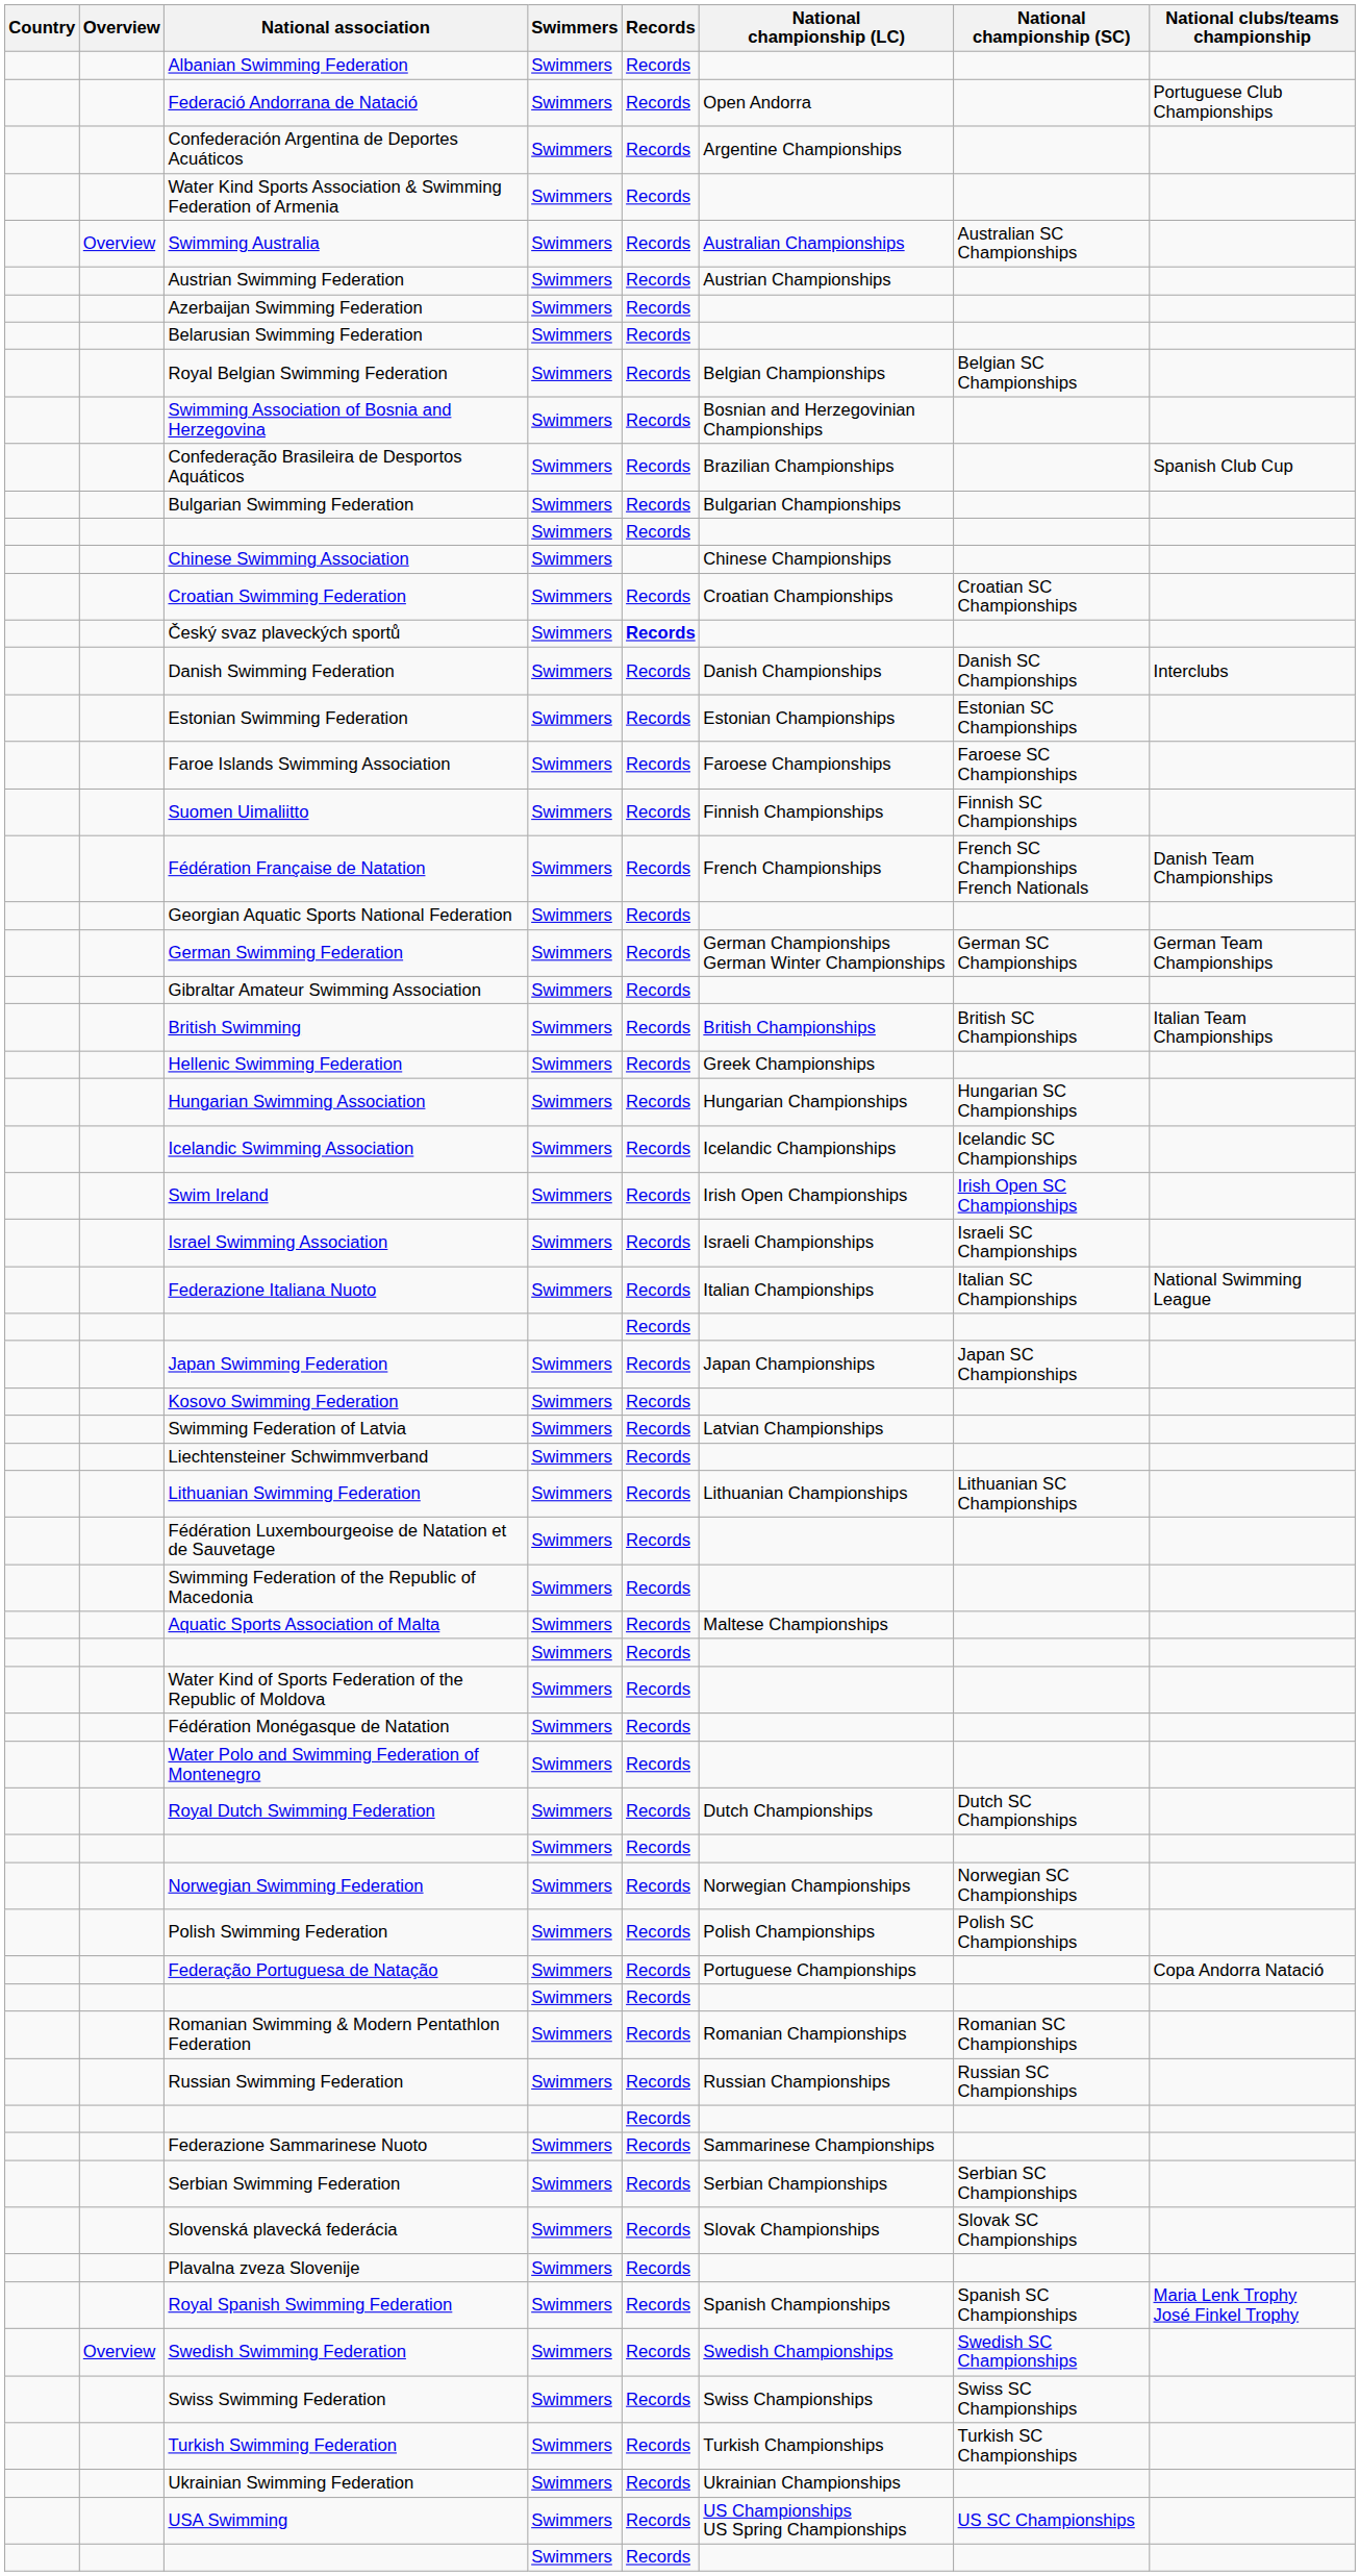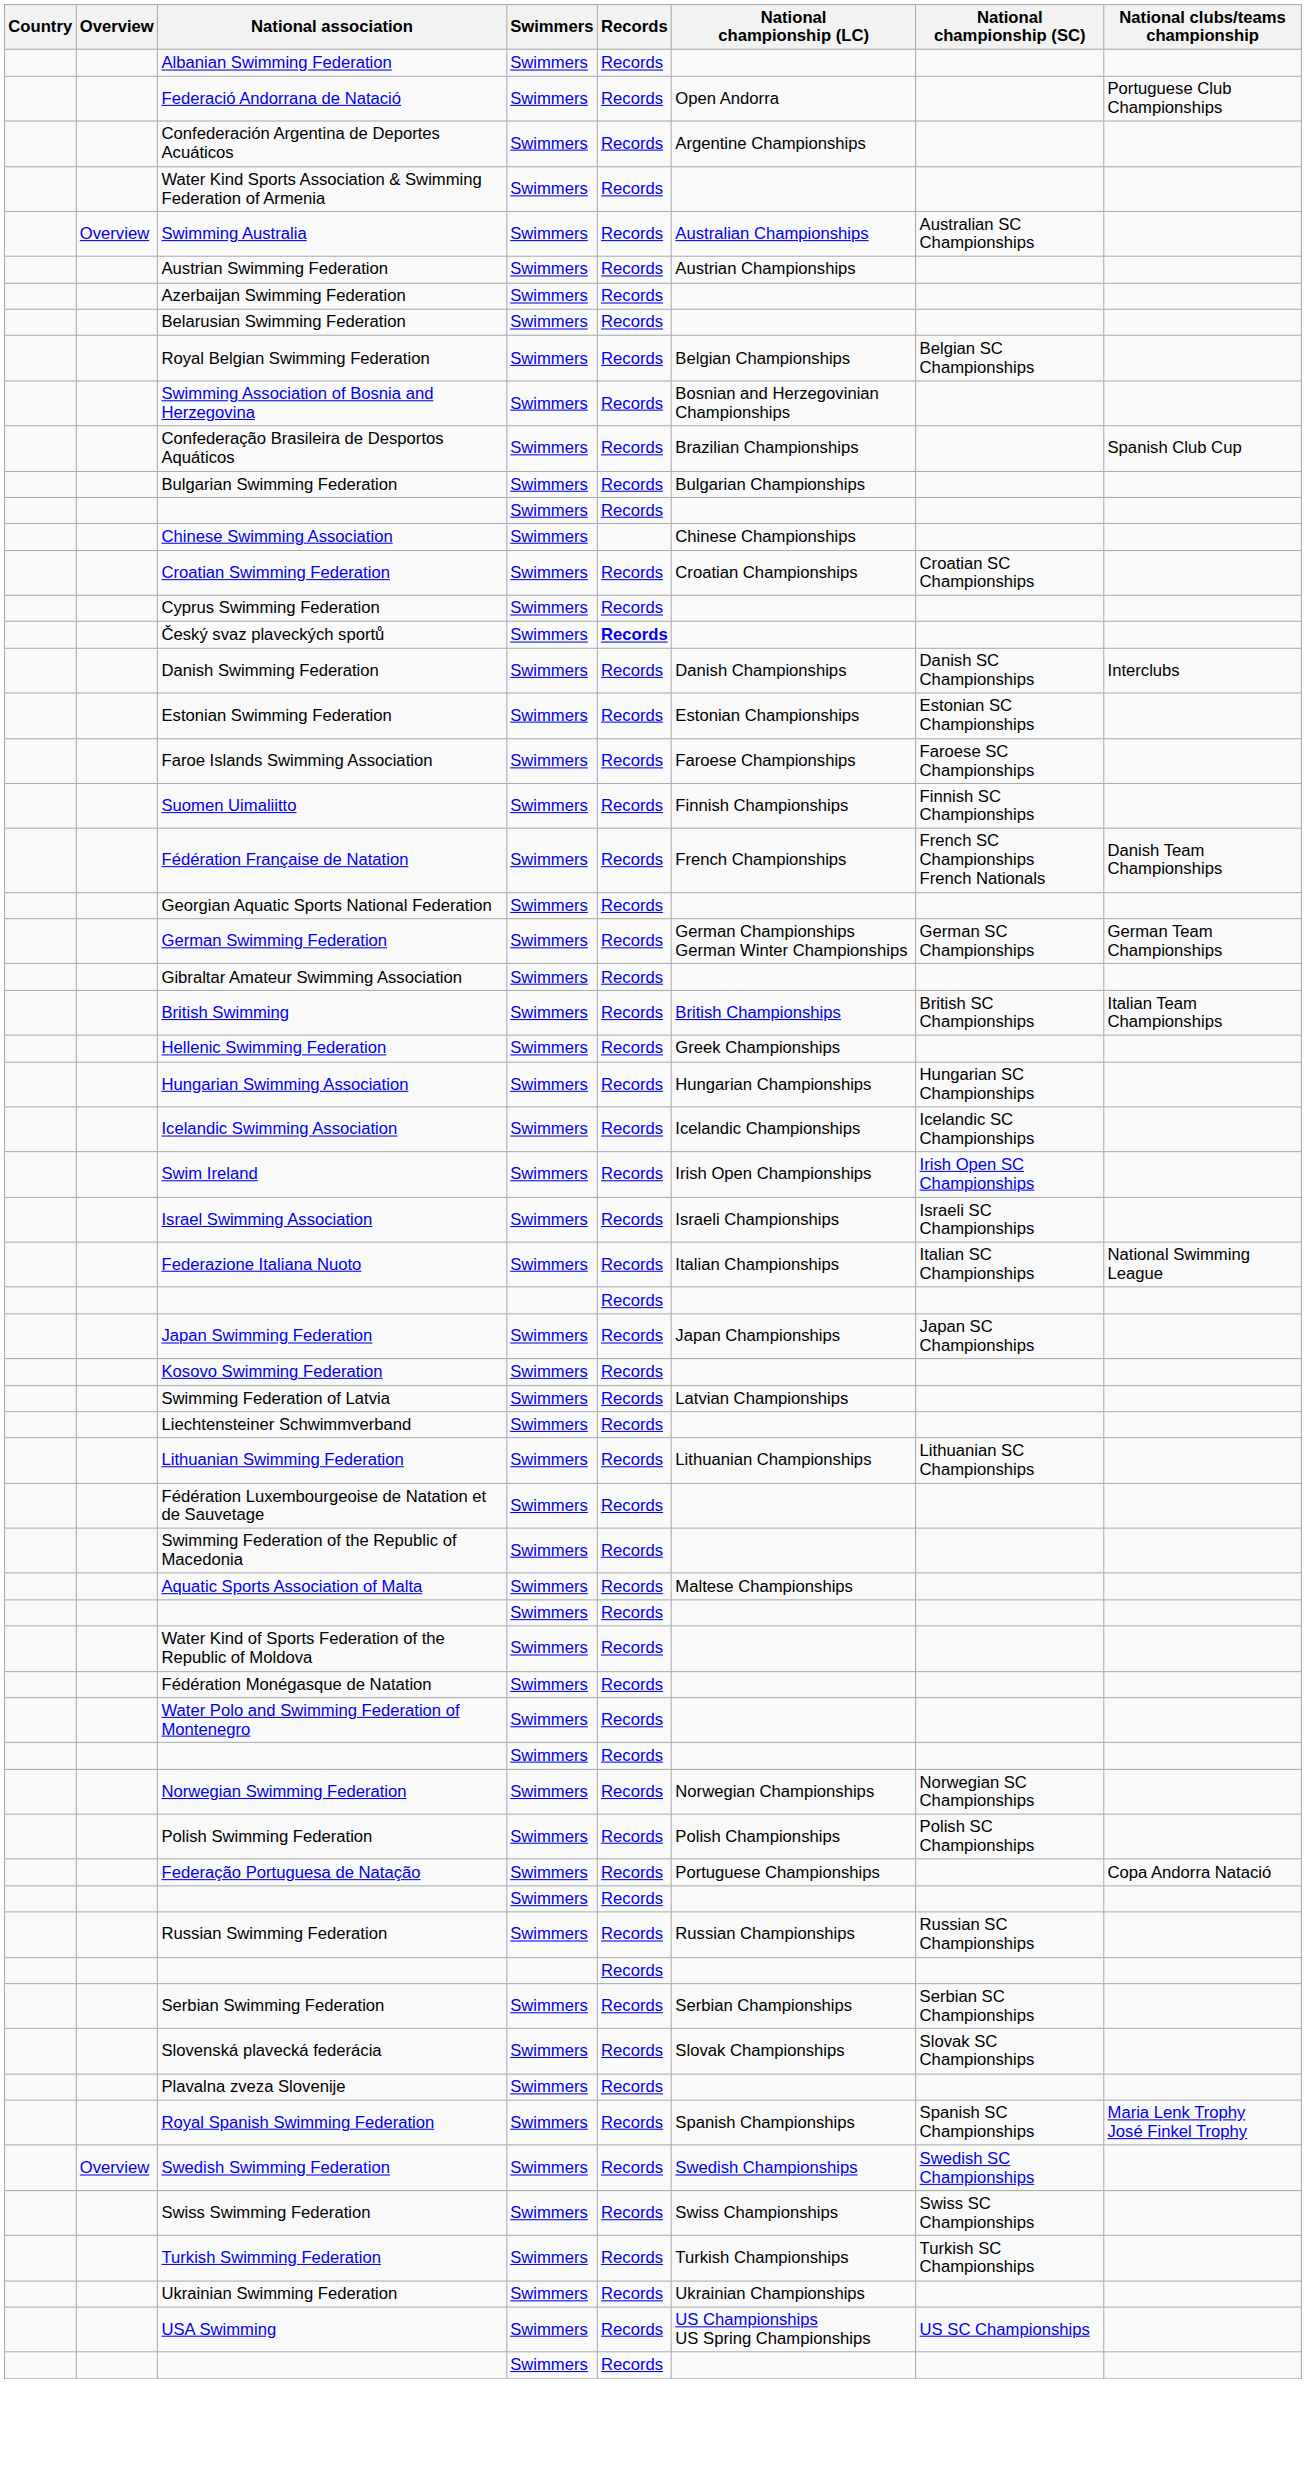+ row: Cyprus Swimming Federation | Swimmers | Records
- row: Royal Dutch Swimming Federation | Swimmers | Records | Dutch Championships | Dutch SC Championships
- row: Romanian Swimming & Modern Pentathlon Federation | Swimmers | Records | Romanian Championships | Romanian SC Championships
- row: Federazione Sammarinese Nuoto | Swimmers | Records | Sammarinese Championships
